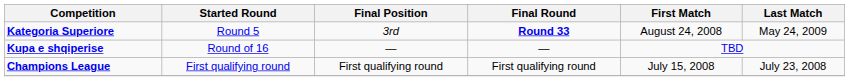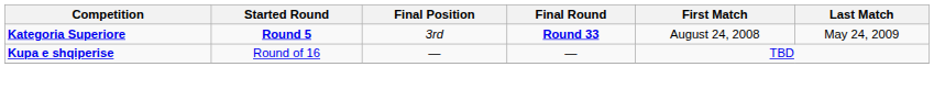Kategoria Superiore | Started Round: normal -> bold
- row: Champions League | First qualifying round | First qualifying round | First qualifying round | July 15, 2008 | July 23, 2008
